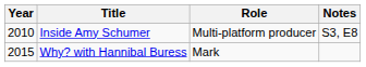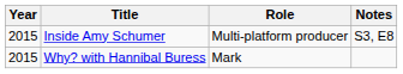Inside Amy Schumer | Year: 2010 -> 2015
